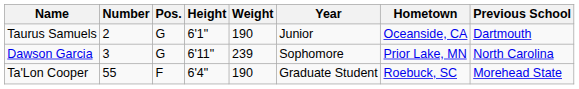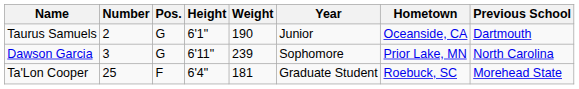Ta'Lon Cooper | Number: 55 -> 25
Ta'Lon Cooper | Weight: 190 -> 181
